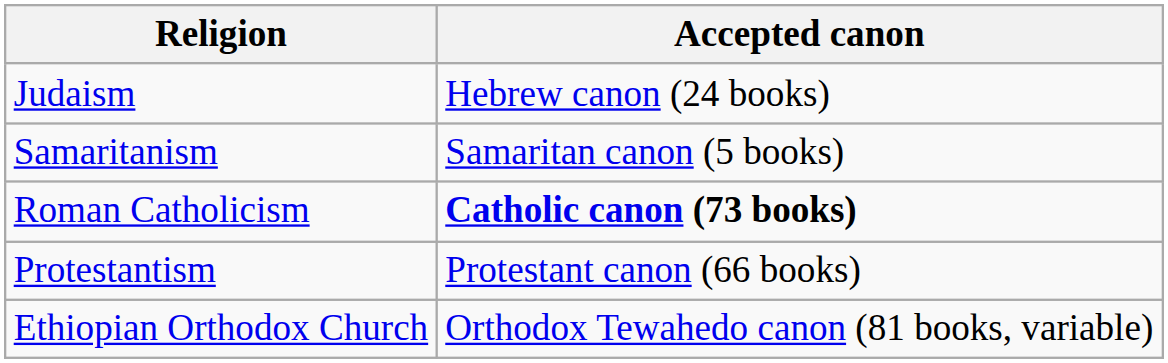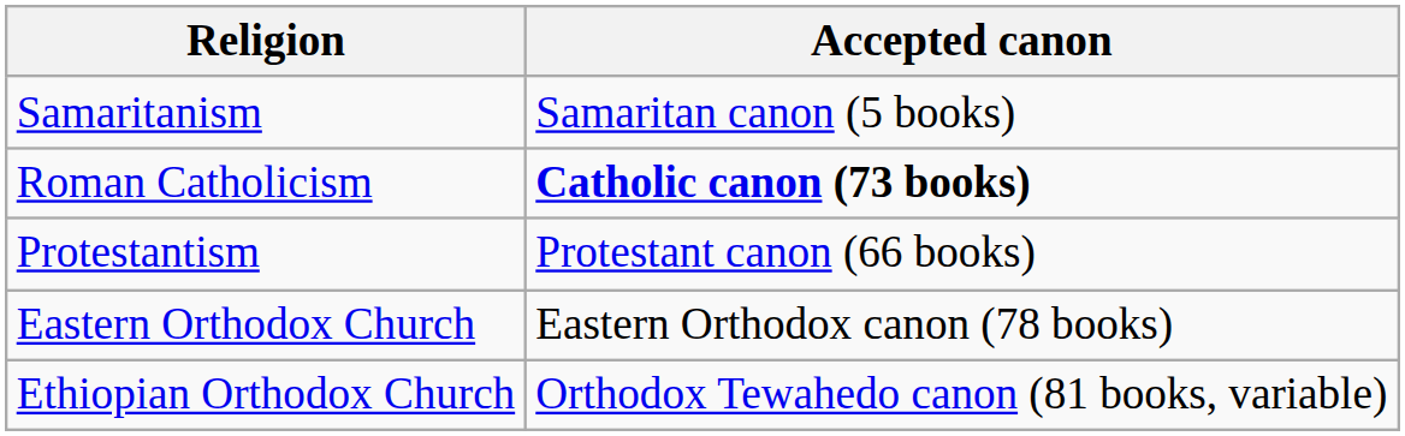- row: Judaism | Hebrew canon (24 books)
+ row: Eastern Orthodox Church | Eastern Orthodox canon (78 books)
